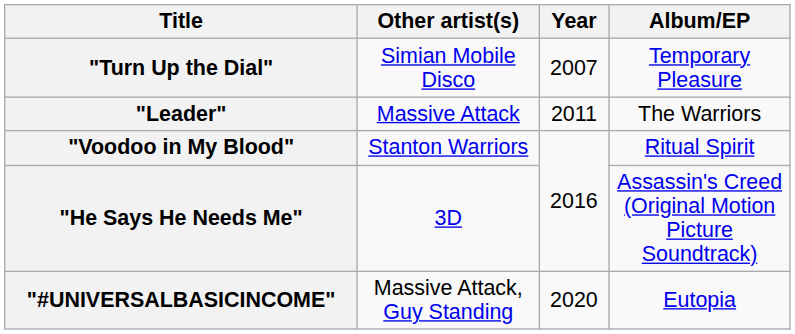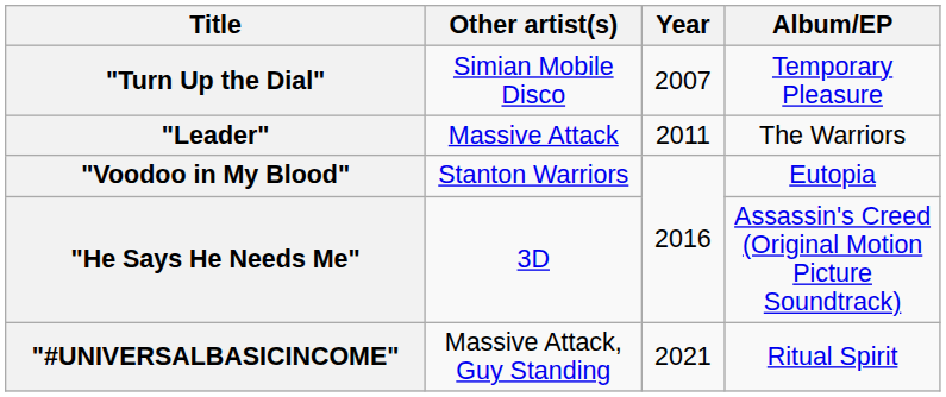"Voodoo in My Blood" | Album/EP: Ritual Spirit -> Eutopia
"#UNIVERSALBASICINCOME" | Year: 2020 -> 2021
"#UNIVERSALBASICINCOME" | Album/EP: Eutopia -> Ritual Spirit
